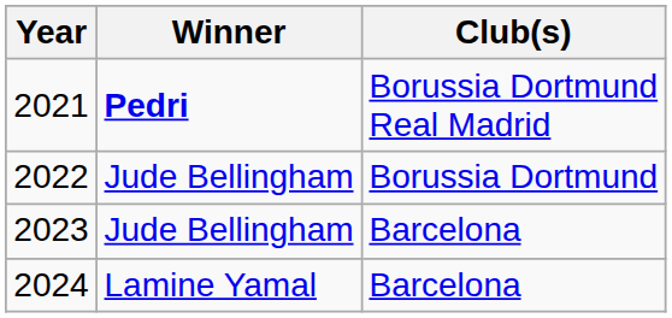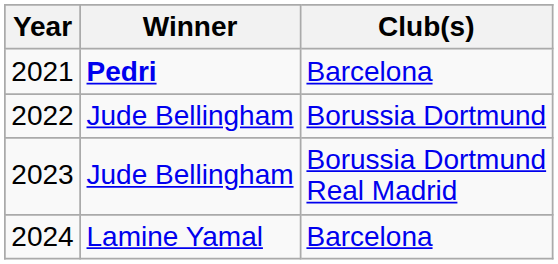2021 | Club(s): Borussia Dortmund Real Madrid -> Barcelona
2023 | Club(s): Barcelona -> Borussia Dortmund Real Madrid
